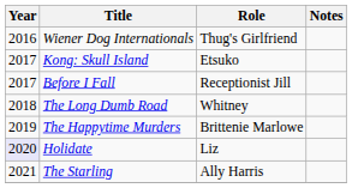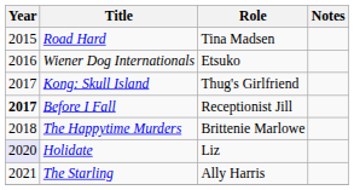+ row: 2015 | Road Hard | Tina Madsen
Wiener Dog Internationals | Role: Thug's Girlfriend -> Etsuko
Kong: Skull Island | Role: Etsuko -> Thug's Girlfriend
Before I Fall | Year: normal -> bold
- row: 2018 | The Long Dumb Road | Whitney
The Happytime Murders | Year: 2019 -> 2018
